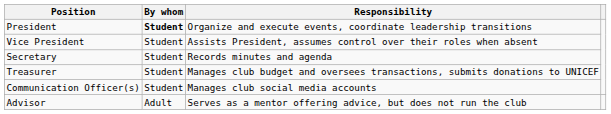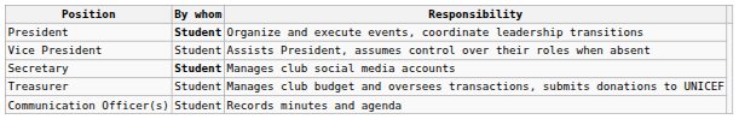Secretary | By whom: normal -> bold
Secretary | Responsibility: Records minutes and agenda -> Manages club social media accounts
Communication Officer(s) | Responsibility: Manages club social media accounts -> Records minutes and agenda
- row: Advisor | Adult | Serves as a mentor offering advice, but does not run the club
